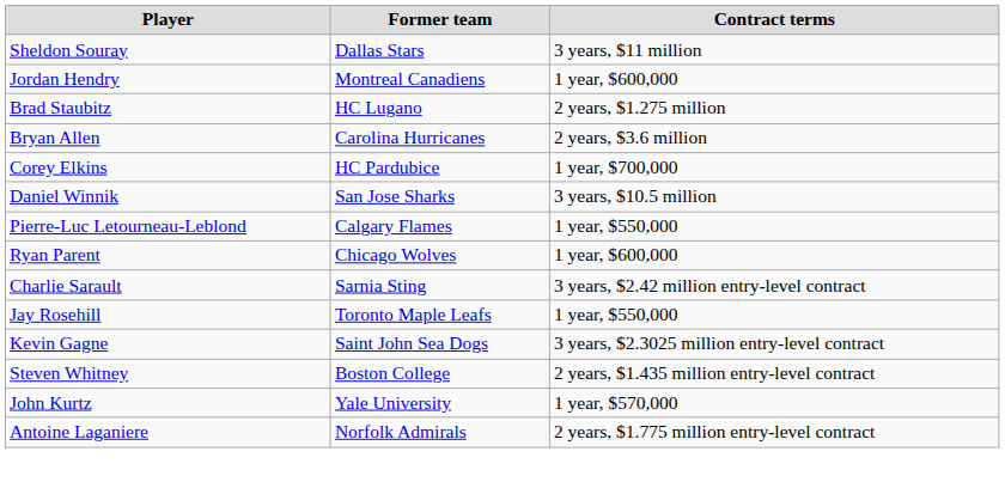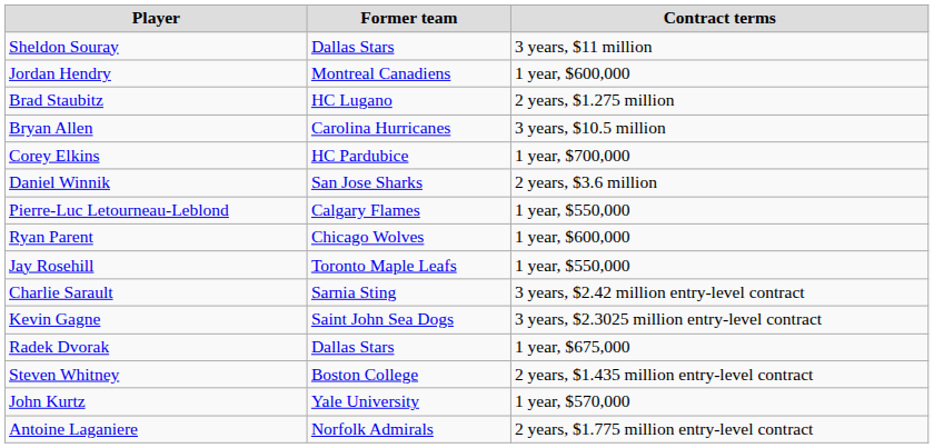Bryan Allen | Contract terms: 2 years, $3.6 million -> 3 years, $10.5 million
Daniel Winnik | Contract terms: 3 years, $10.5 million -> 2 years, $3.6 million
rows swapped: Jay Rosehill <-> Charlie Sarault
+ row: Radek Dvorak | Dallas Stars | 1 year, $675,000
